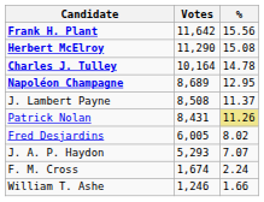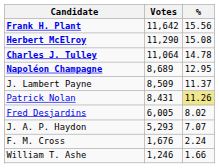Charles J. Tulley | Votes: 10,164 -> 11,064
J. Lambert Payne | Votes: 8,508 -> 8,509
F. M. Cross | Votes: 1,674 -> 1,676
